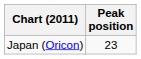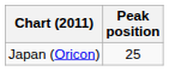Japan (Oricon) | Peak position: 23 -> 25
